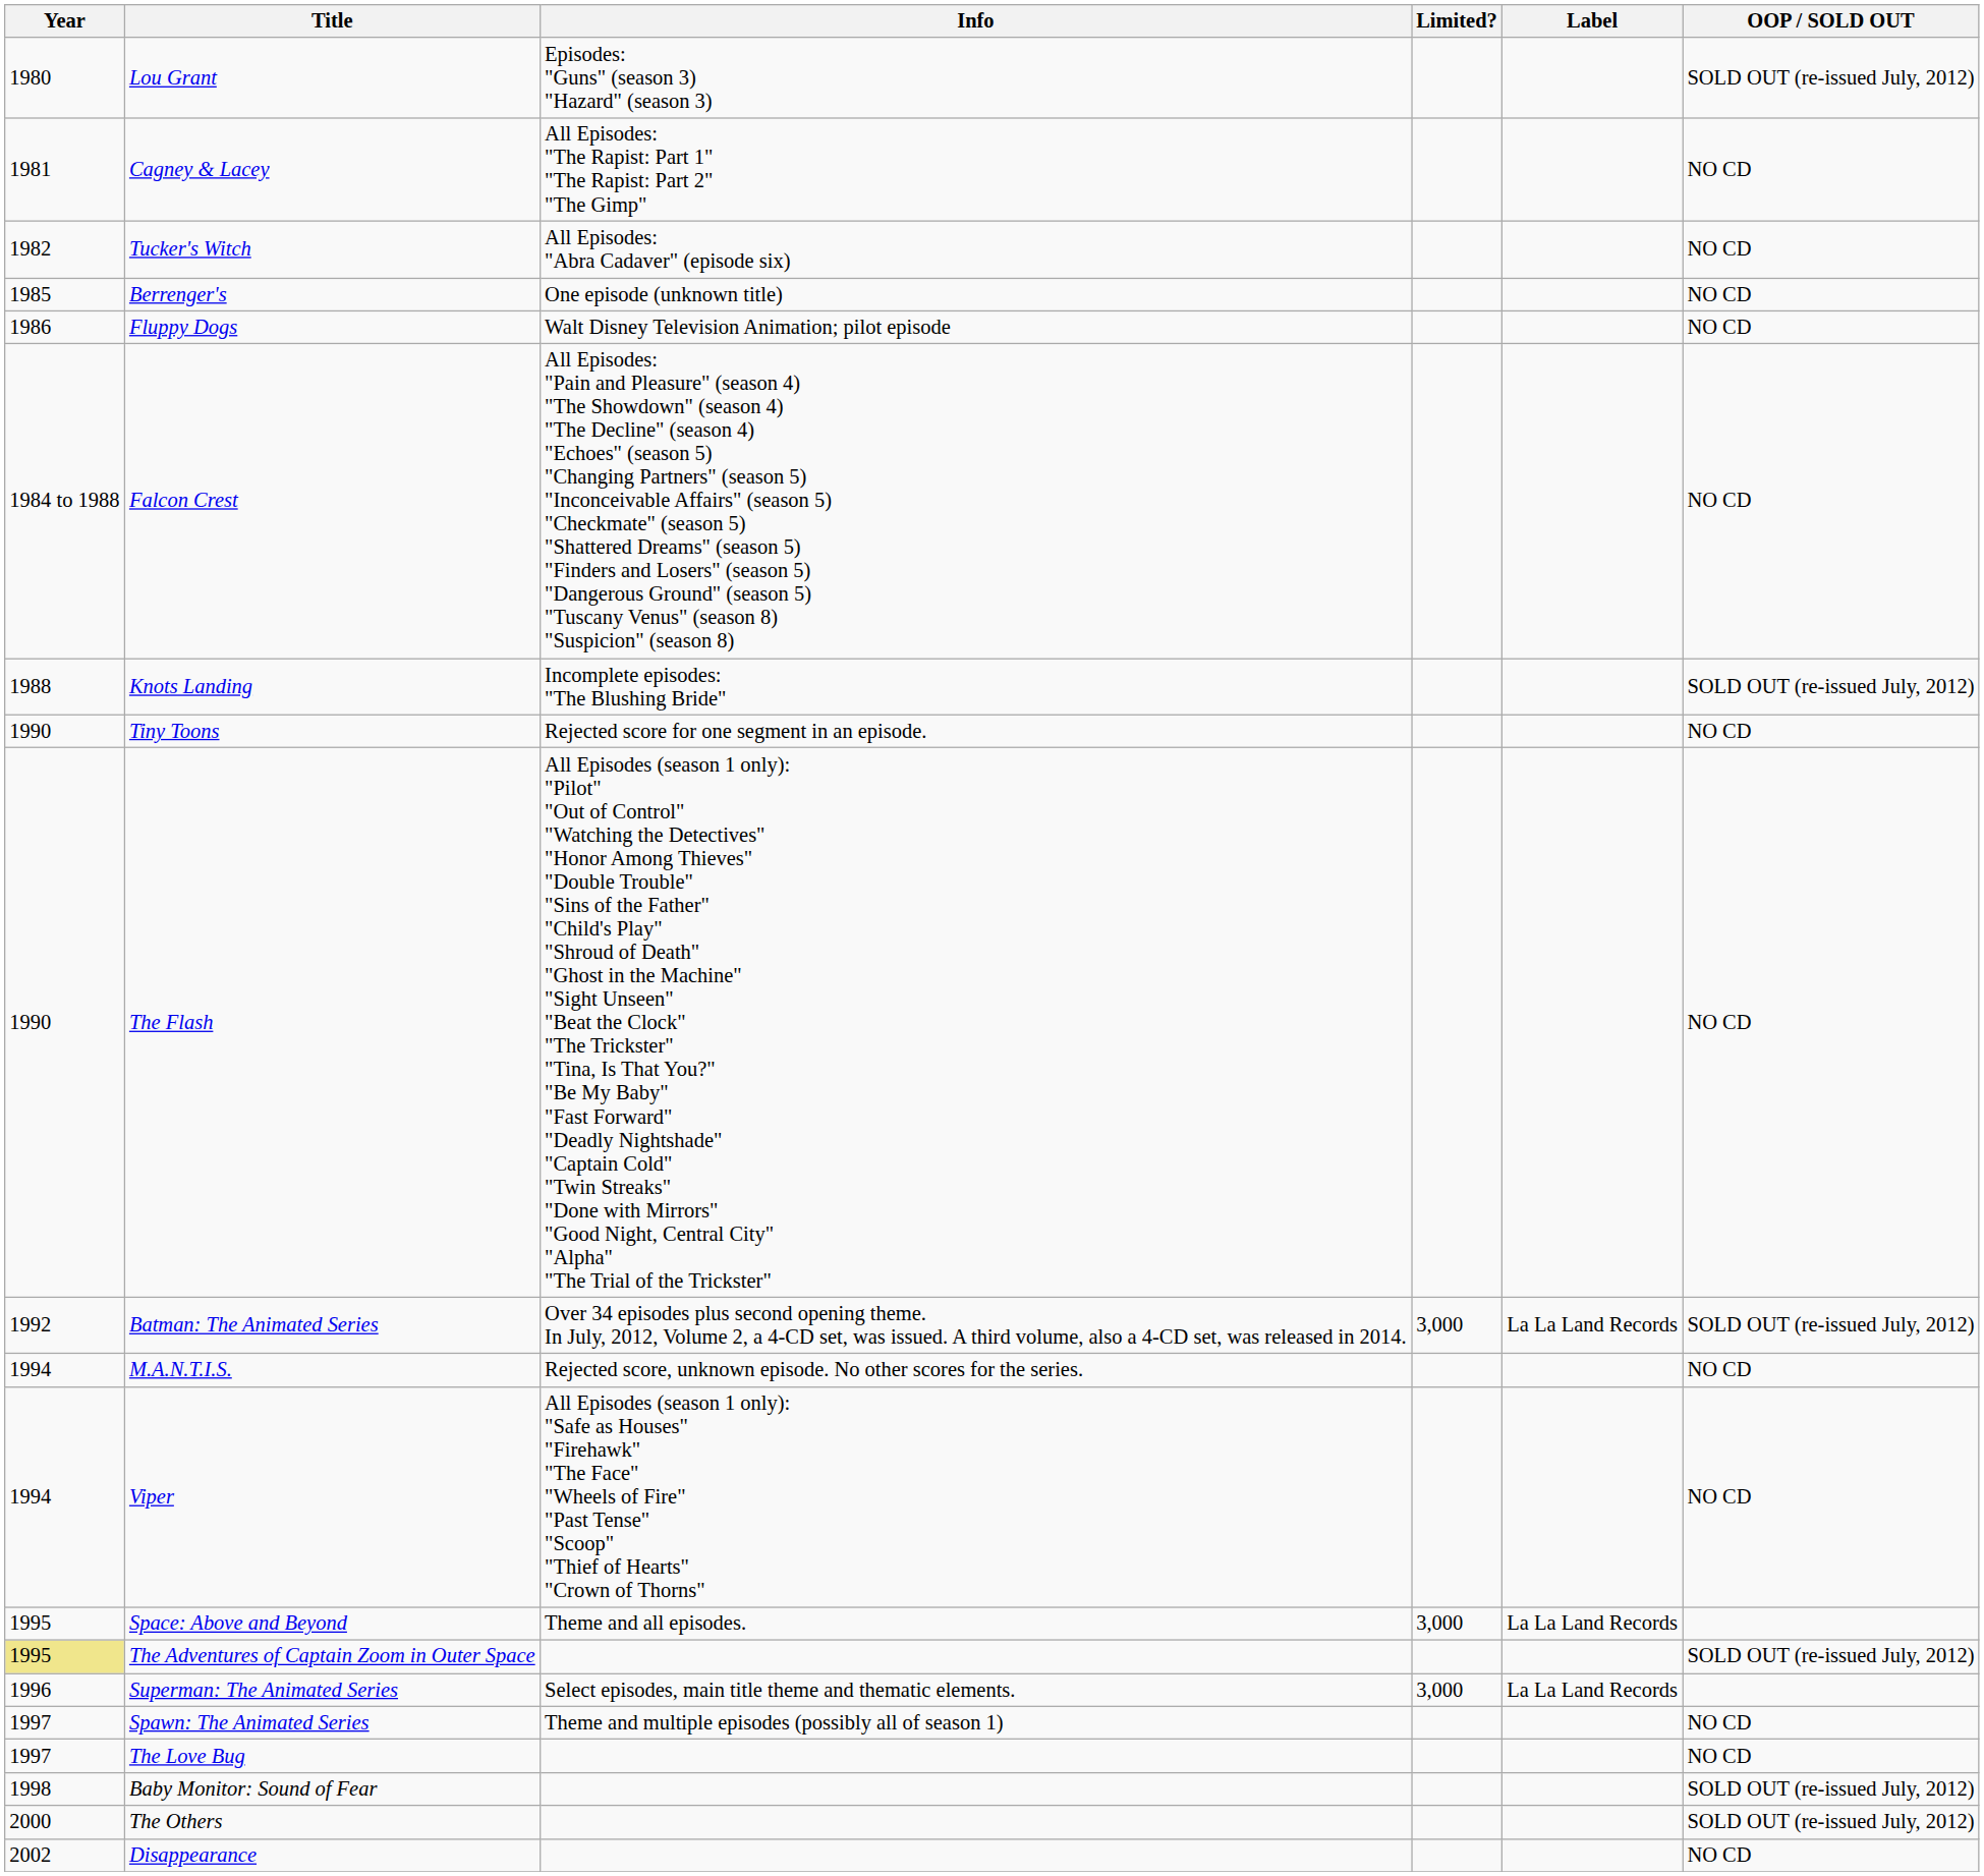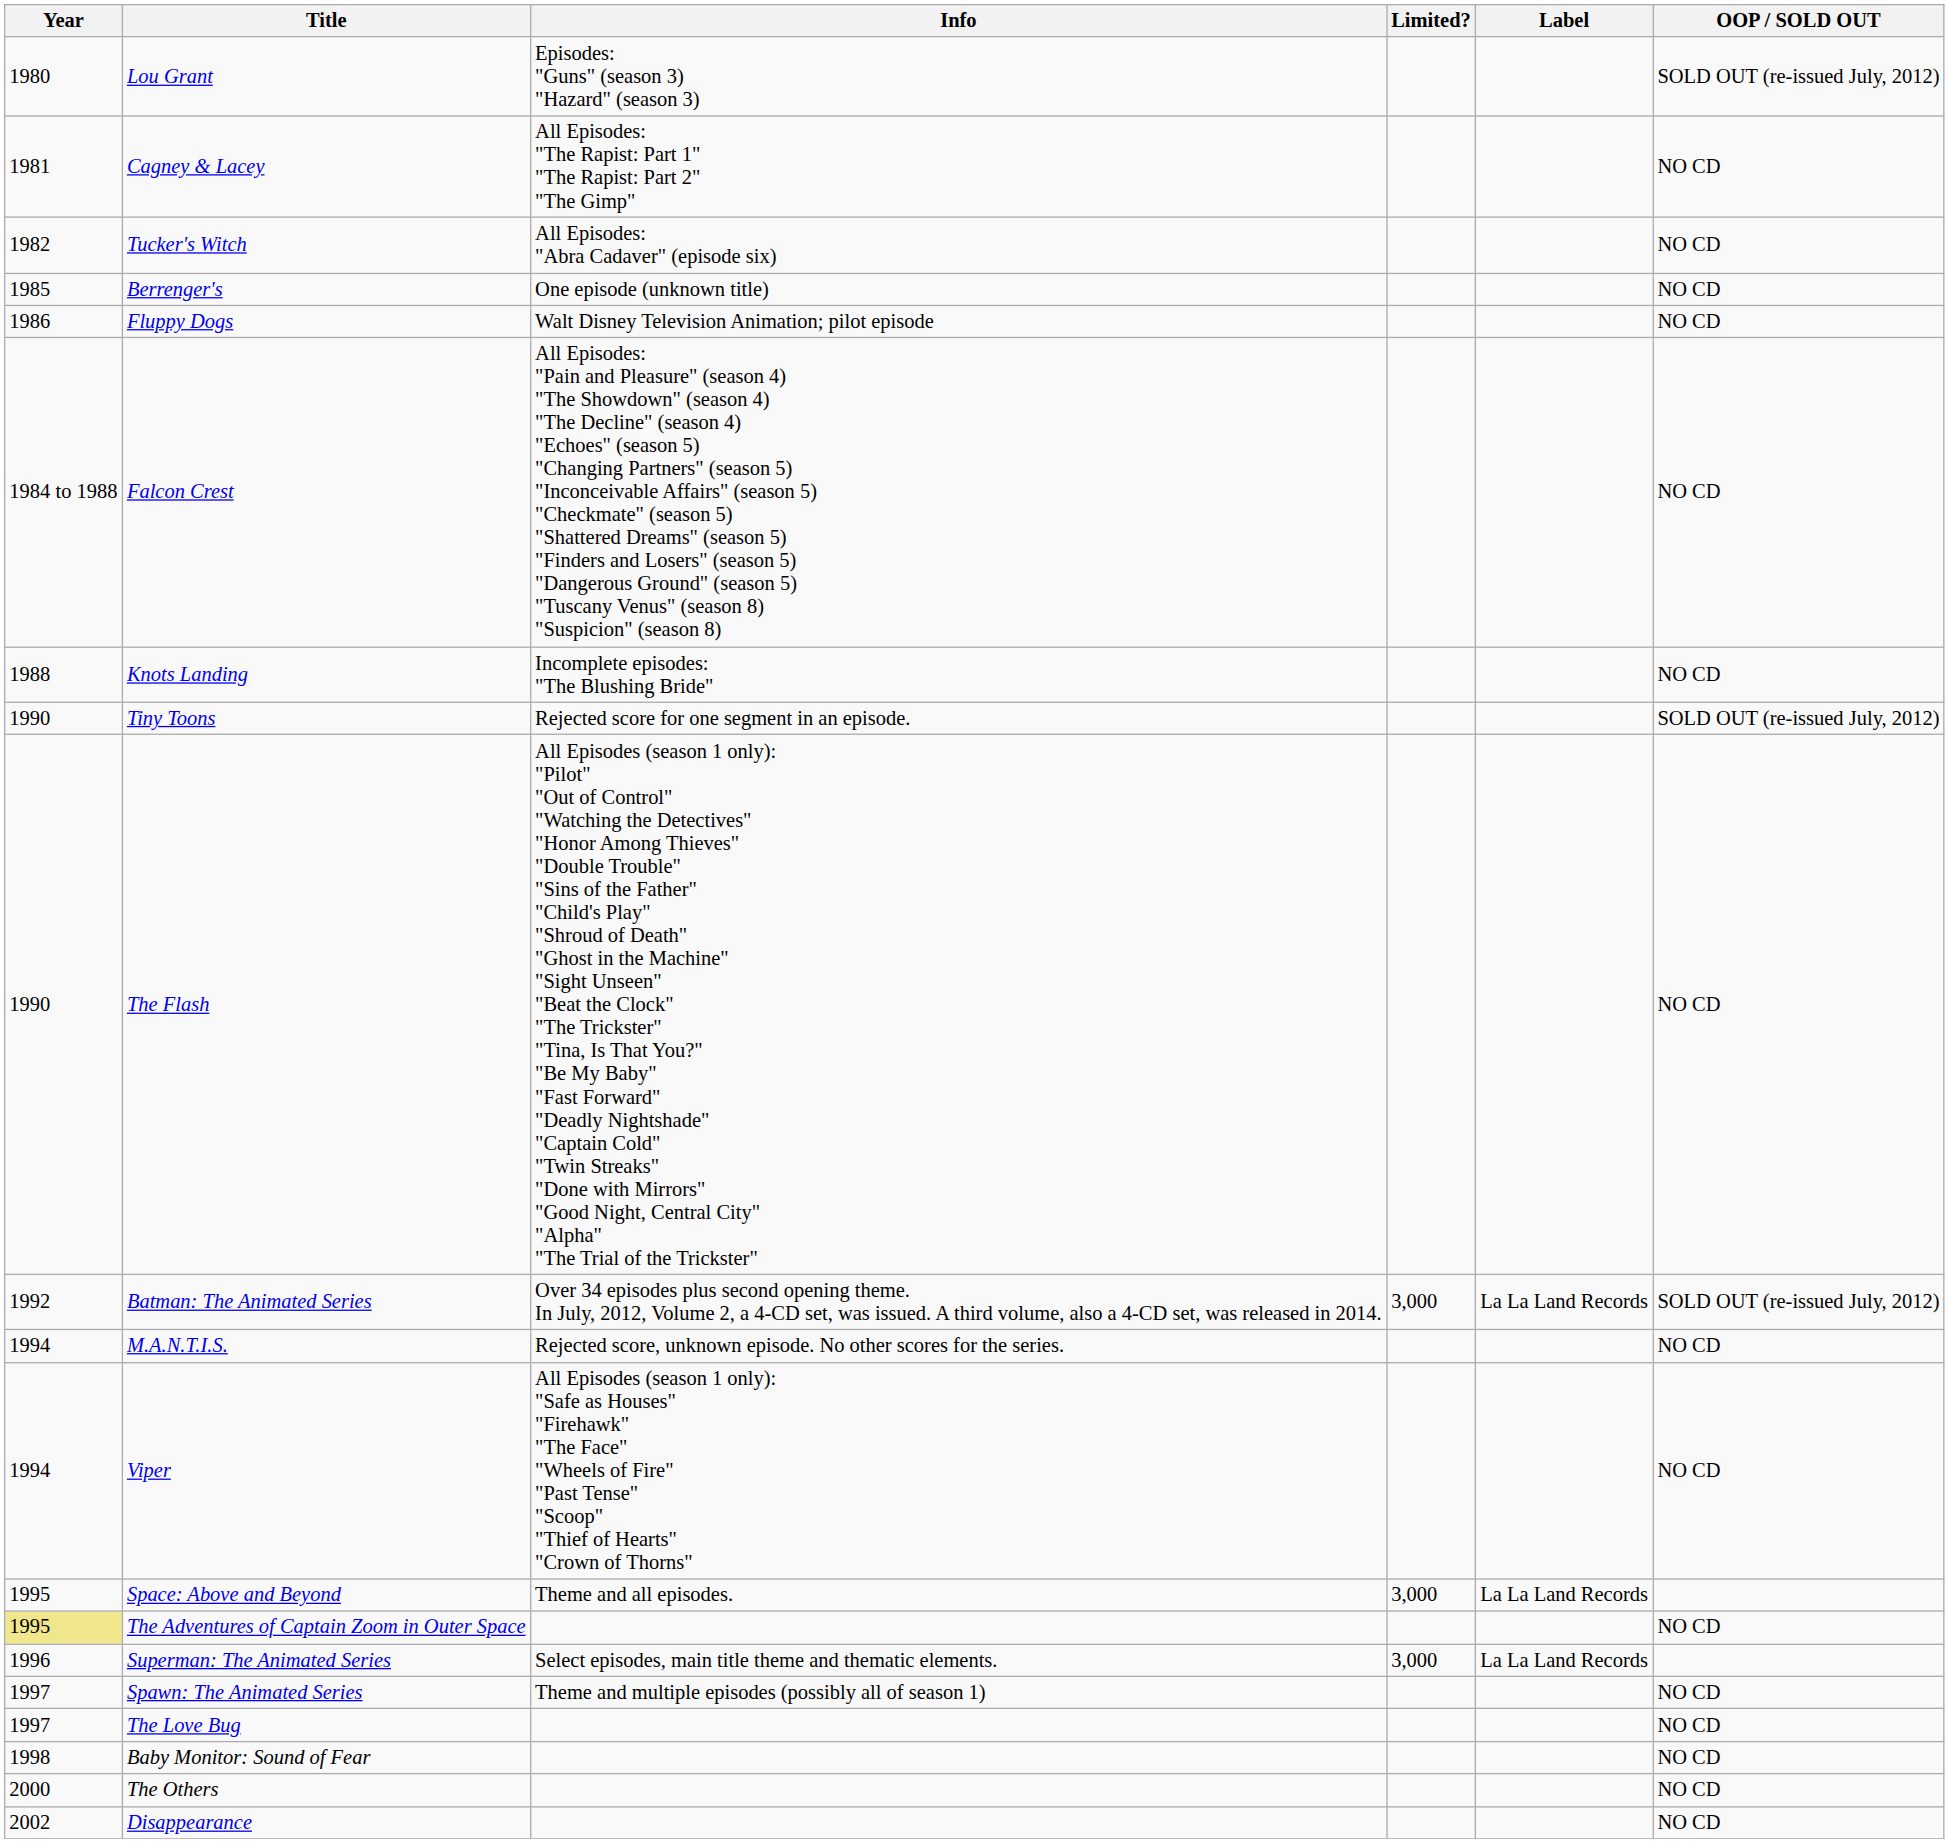Knots Landing | OOP / SOLD OUT: SOLD OUT (re-issued July, 2012) -> NO CD
Tiny Toons | OOP / SOLD OUT: NO CD -> SOLD OUT (re-issued July, 2012)
The Adventures of Captain Zoom in Outer Space | OOP / SOLD OUT: SOLD OUT (re-issued July, 2012) -> NO CD
Baby Monitor: Sound of Fear | OOP / SOLD OUT: SOLD OUT (re-issued July, 2012) -> NO CD
The Others | OOP / SOLD OUT: SOLD OUT (re-issued July, 2012) -> NO CD
